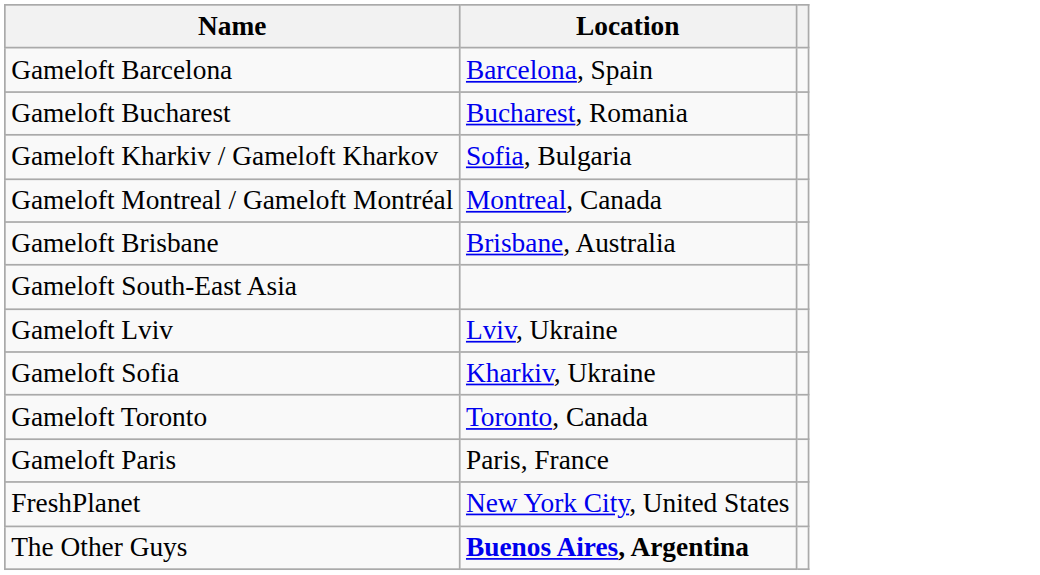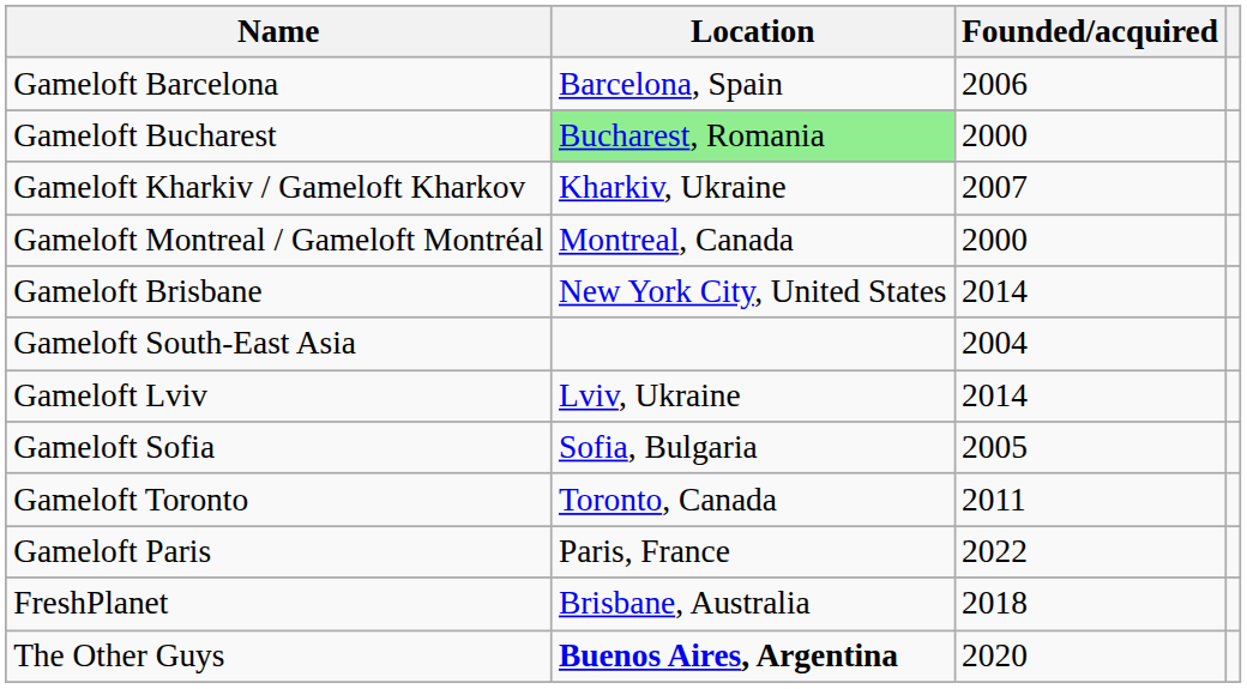+ column: Founded/acquired | 2006 | 2000 | 2007 | 2000 | 2014 | 2004 | 2014 | 2005 | 2011 | 2022 | 2018 | 2020
Gameloft Bucharest | Location: no background -> lightgreen background
Gameloft Kharkiv / Gameloft Kharkov | Location: Sofia, Bulgaria -> Kharkiv, Ukraine
Gameloft Brisbane | Location: Brisbane, Australia -> New York City, United States
Gameloft Sofia | Location: Kharkiv, Ukraine -> Sofia, Bulgaria
FreshPlanet | Location: New York City, United States -> Brisbane, Australia
